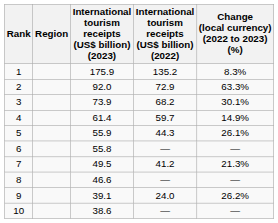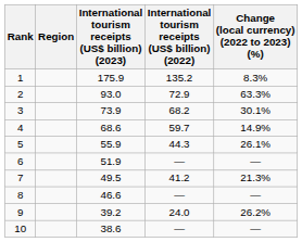2 | International tourism receipts (US$ billion) (2023): 92.0 -> 93.0
4 | International tourism receipts (US$ billion) (2023): 61.4 -> 68.6
6 | International tourism receipts (US$ billion) (2023): 55.8 -> 51.9
9 | International tourism receipts (US$ billion) (2023): 39.1 -> 39.2
